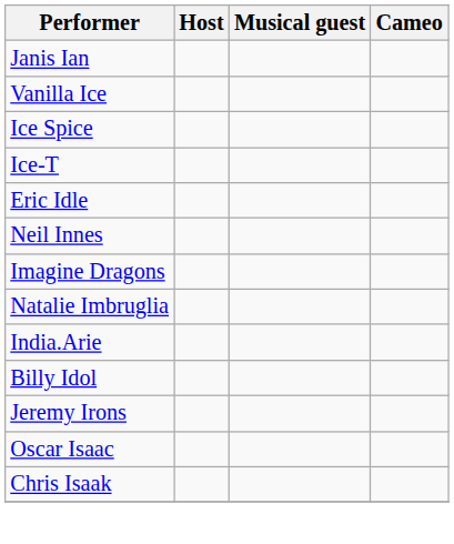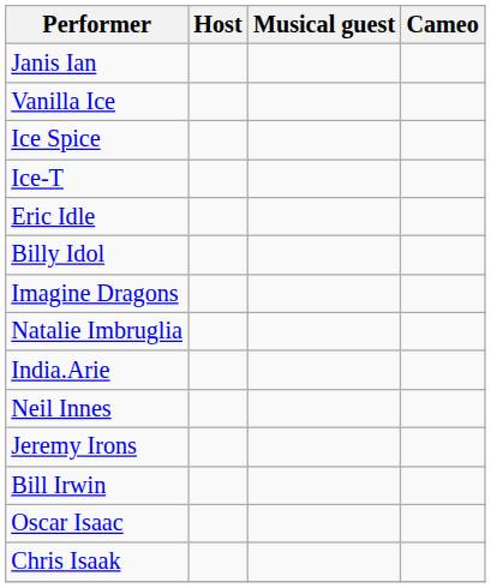rows swapped: Billy Idol <-> Neil Innes
+ row: Bill Irwin
